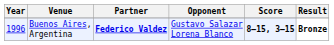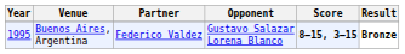Buenos Aires, Argentina | Year: 1996 -> 1995
Buenos Aires, Argentina | Partner: bold -> normal
